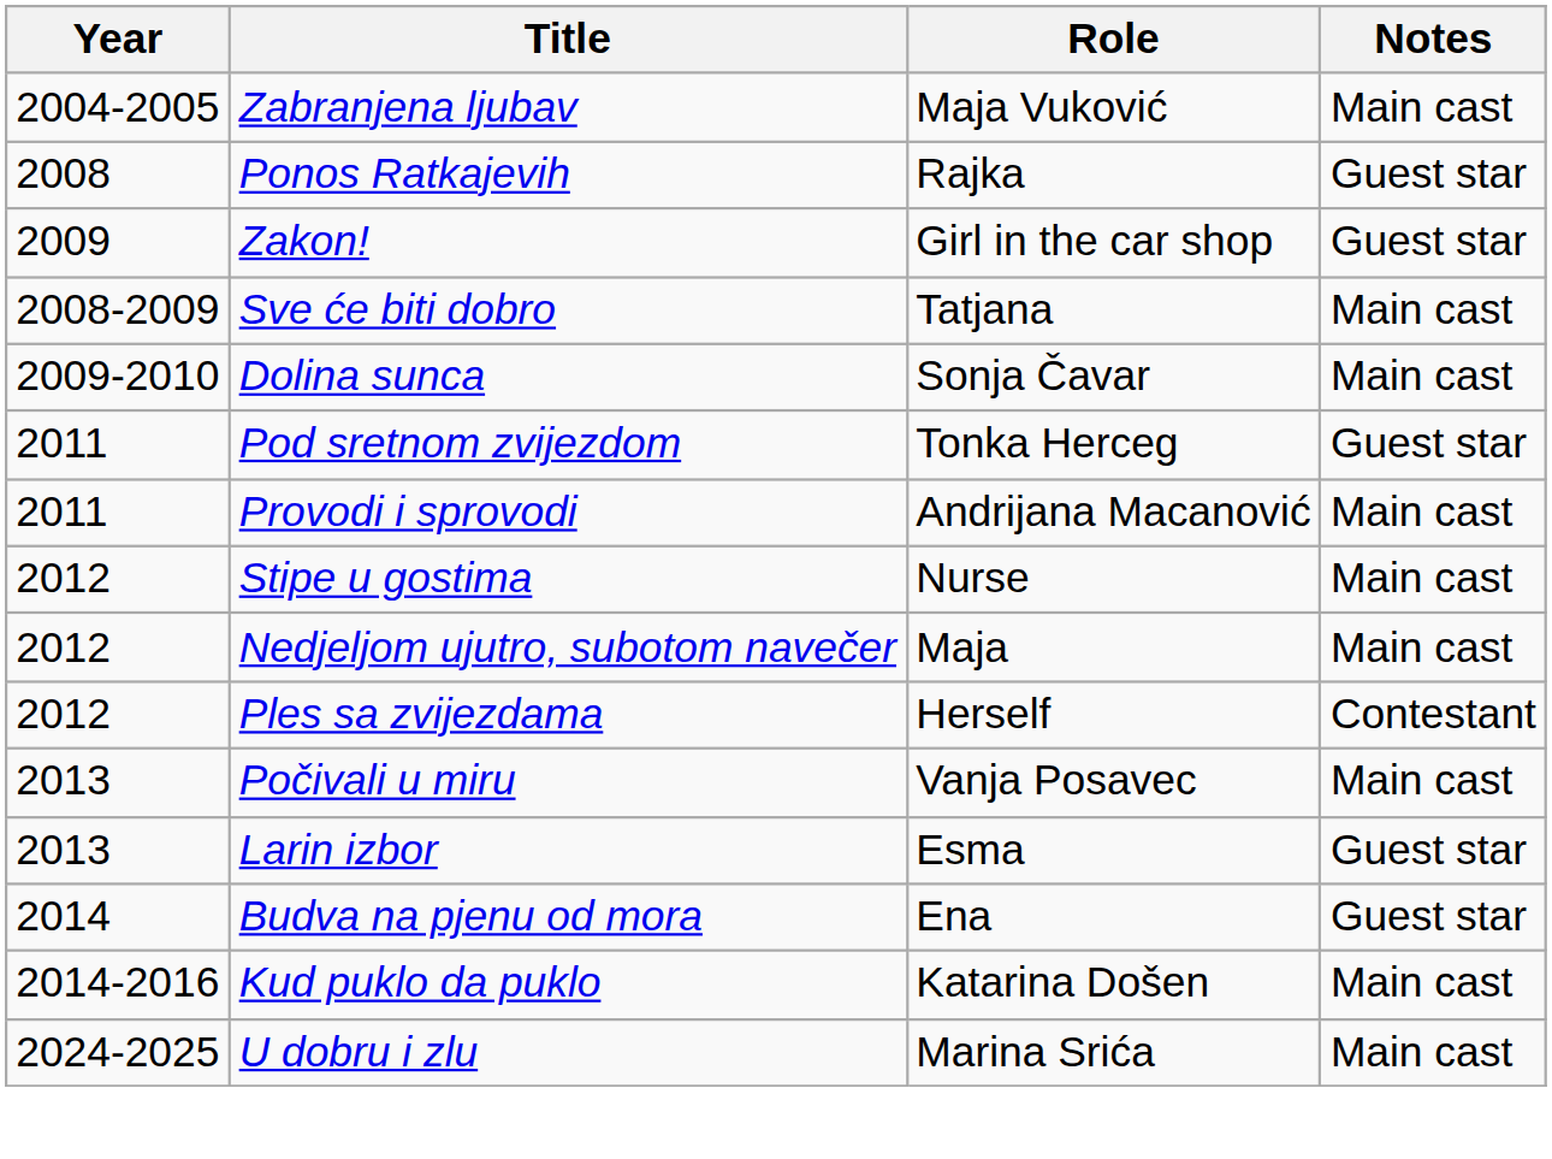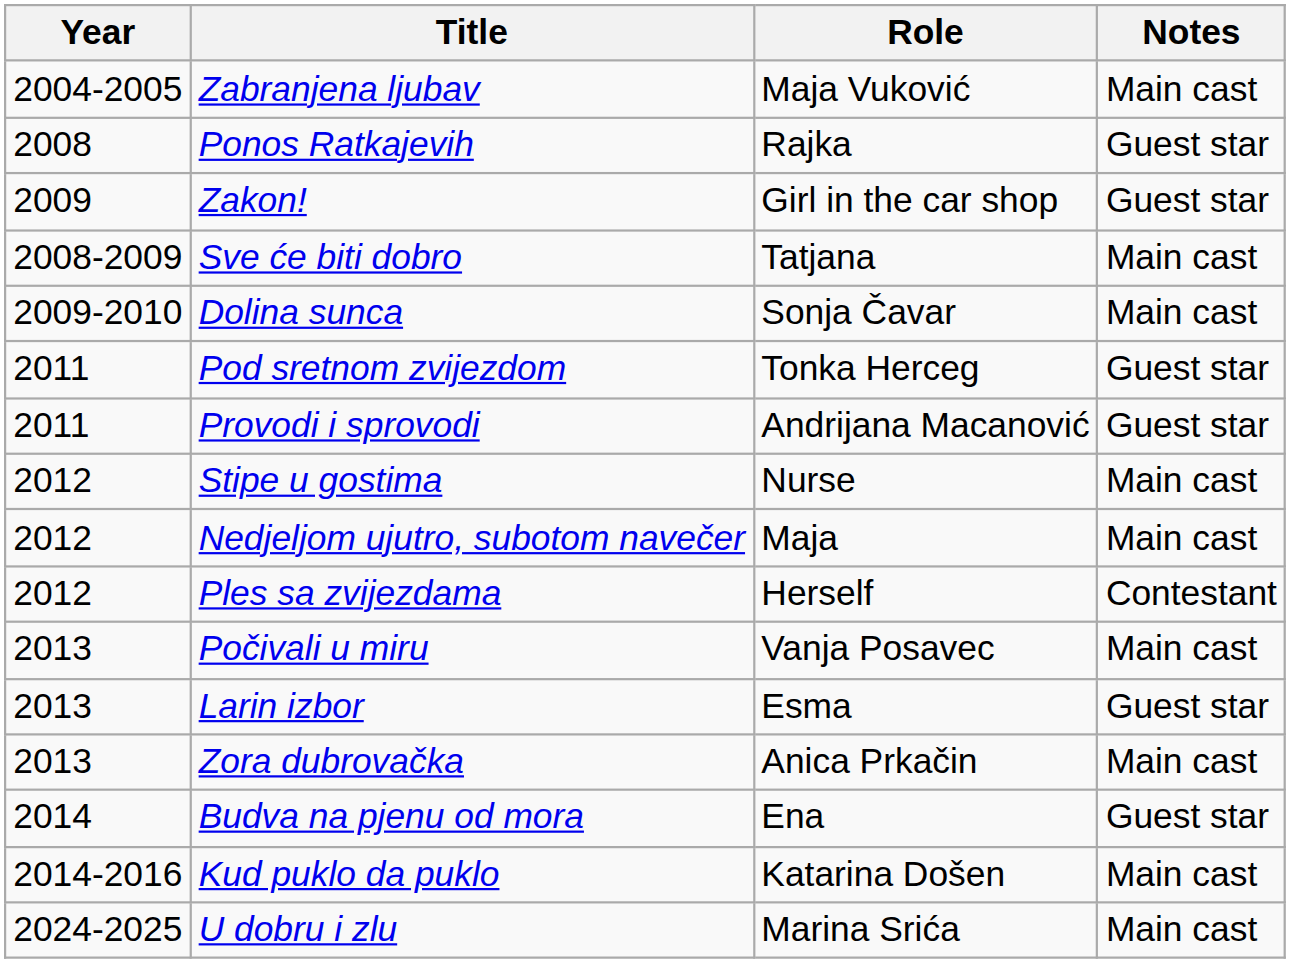Provodi i sprovodi | Notes: Main cast -> Guest star
+ row: 2013 | Zora dubrovačka | Anica Prkačin | Main cast
